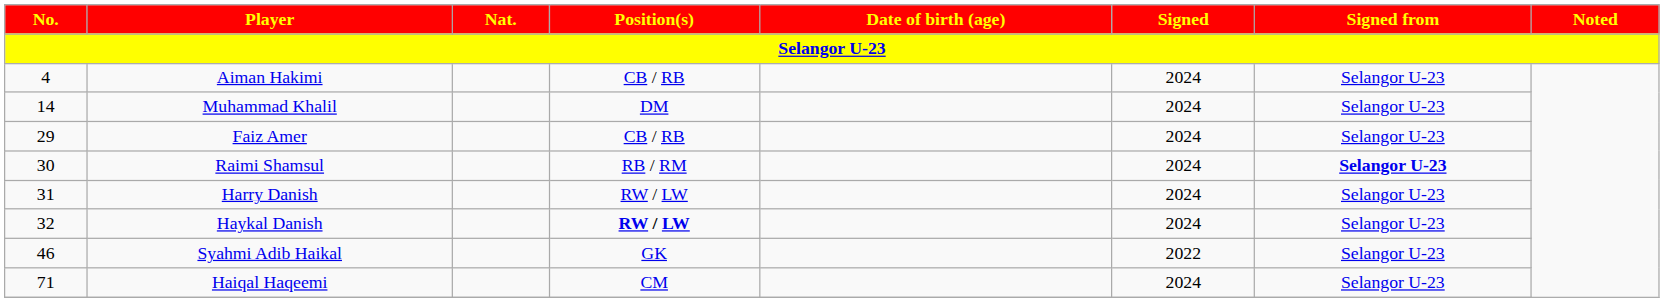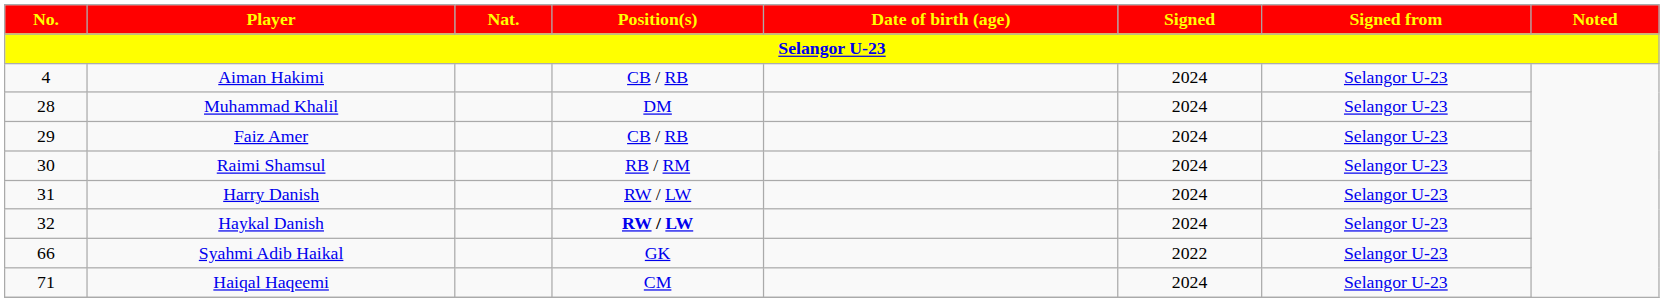Muhammad Khalil | No.: 14 -> 28
Raimi Shamsul | Signed from: bold -> normal
Syahmi Adib Haikal | No.: 46 -> 66
